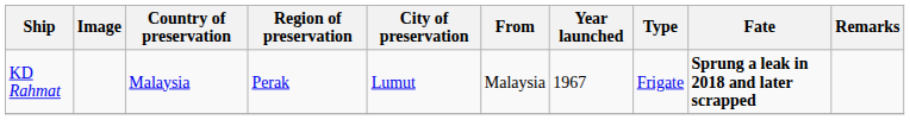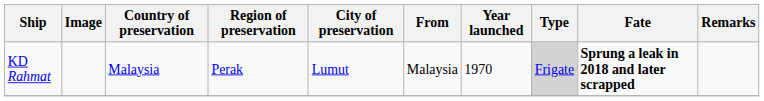KD Rahmat | Year launched: 1967 -> 1970
KD Rahmat | Type: no background -> lightgrey background
